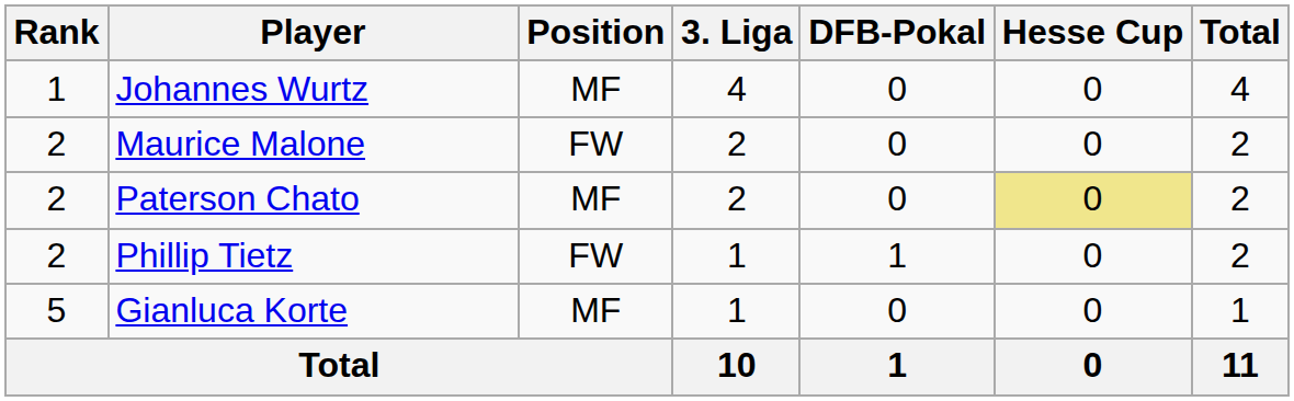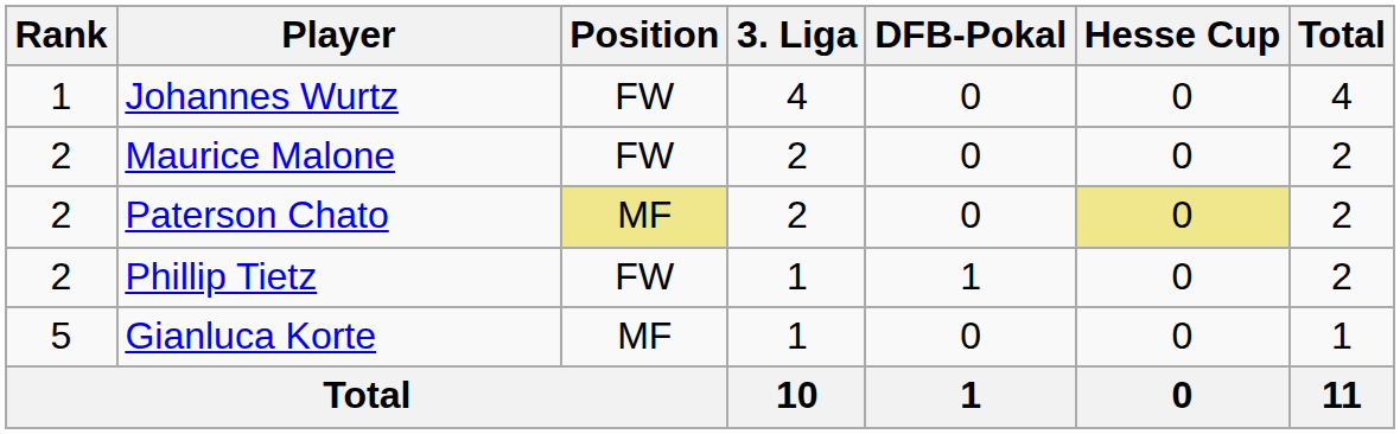Johannes Wurtz | Position: MF -> FW
Paterson Chato | Position: no background -> khaki background
